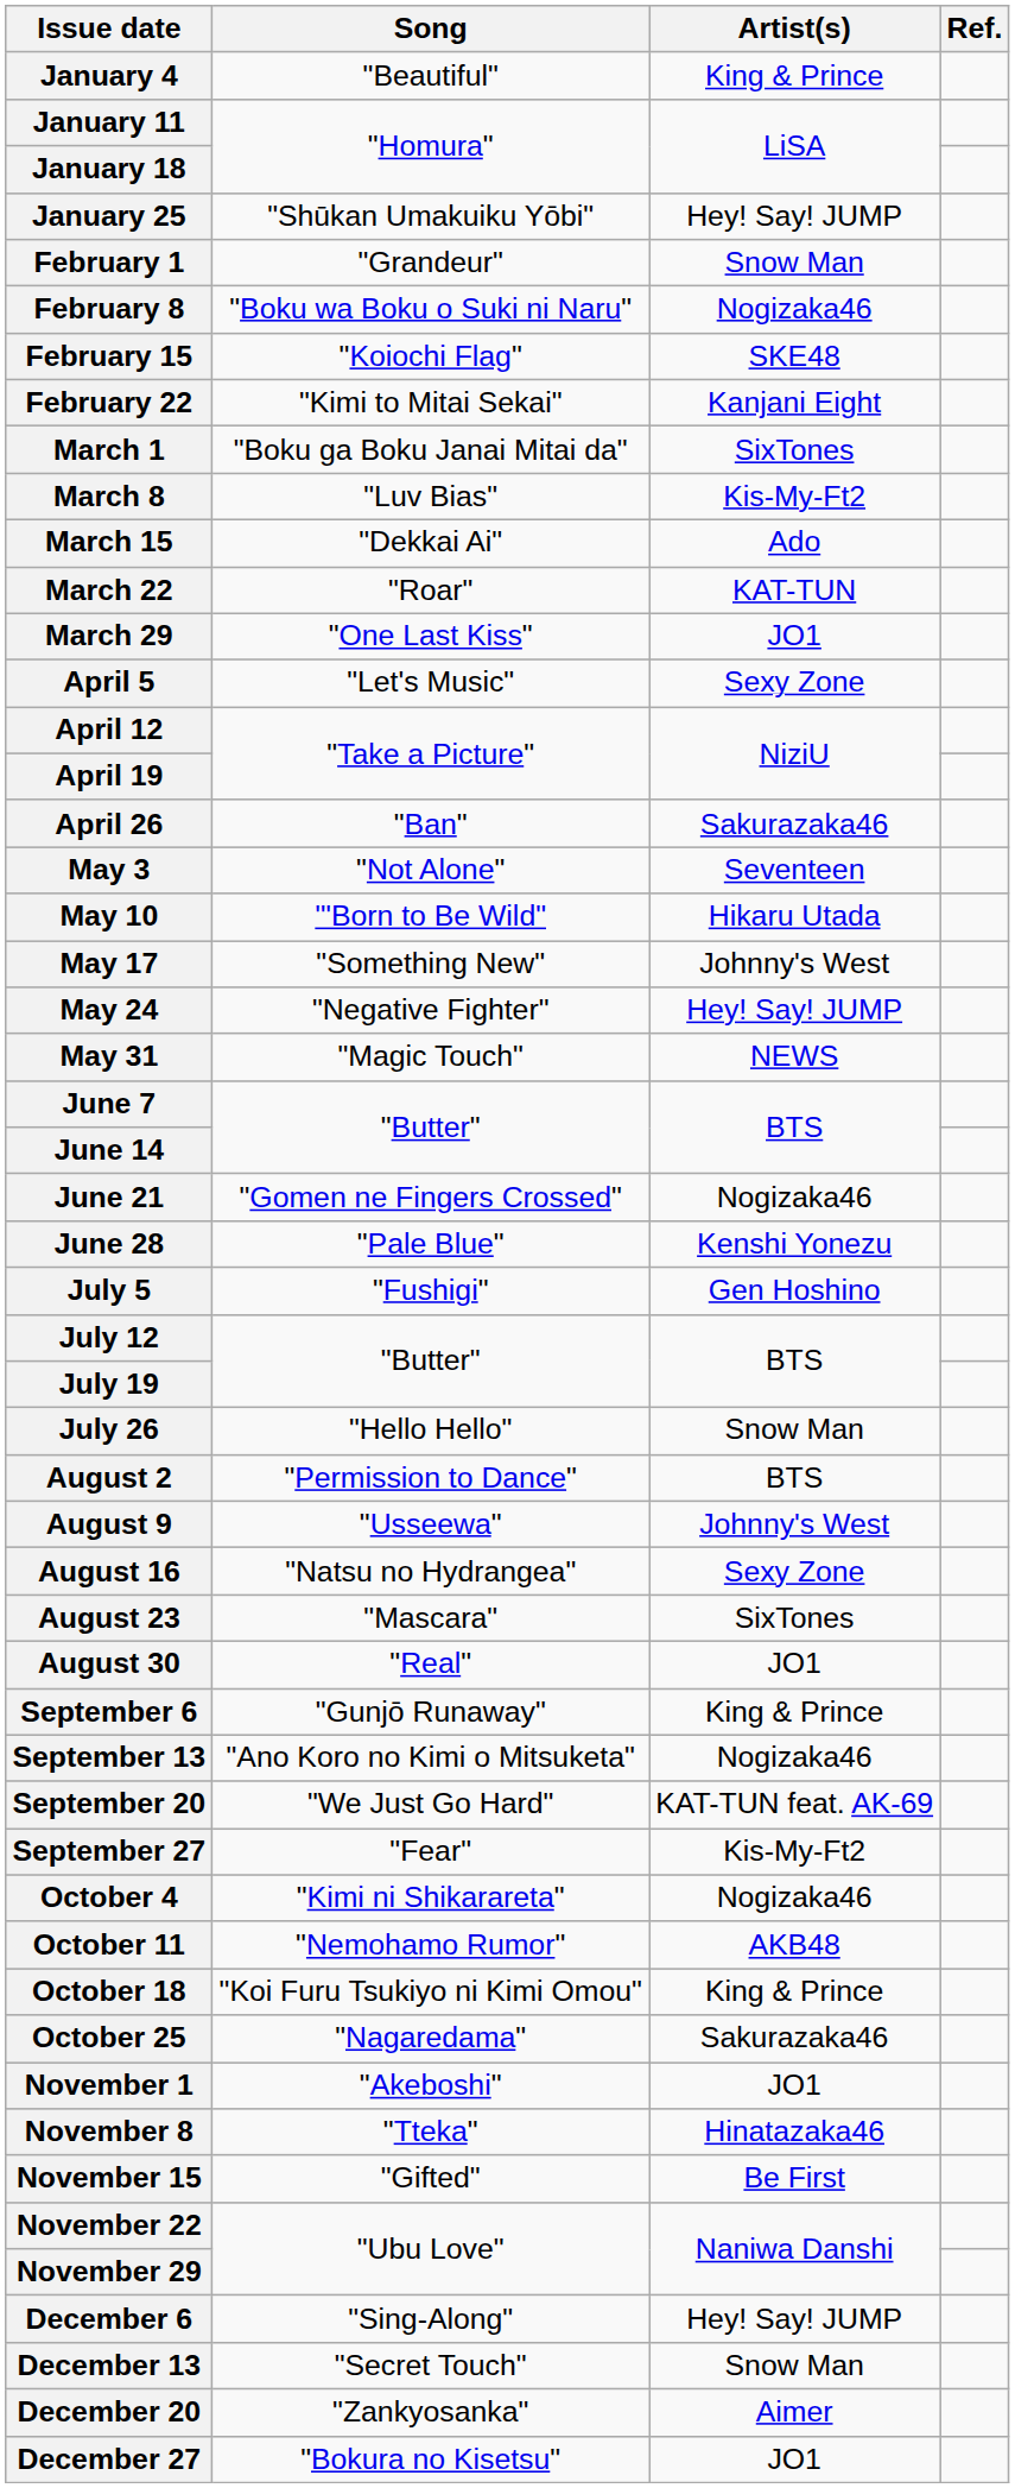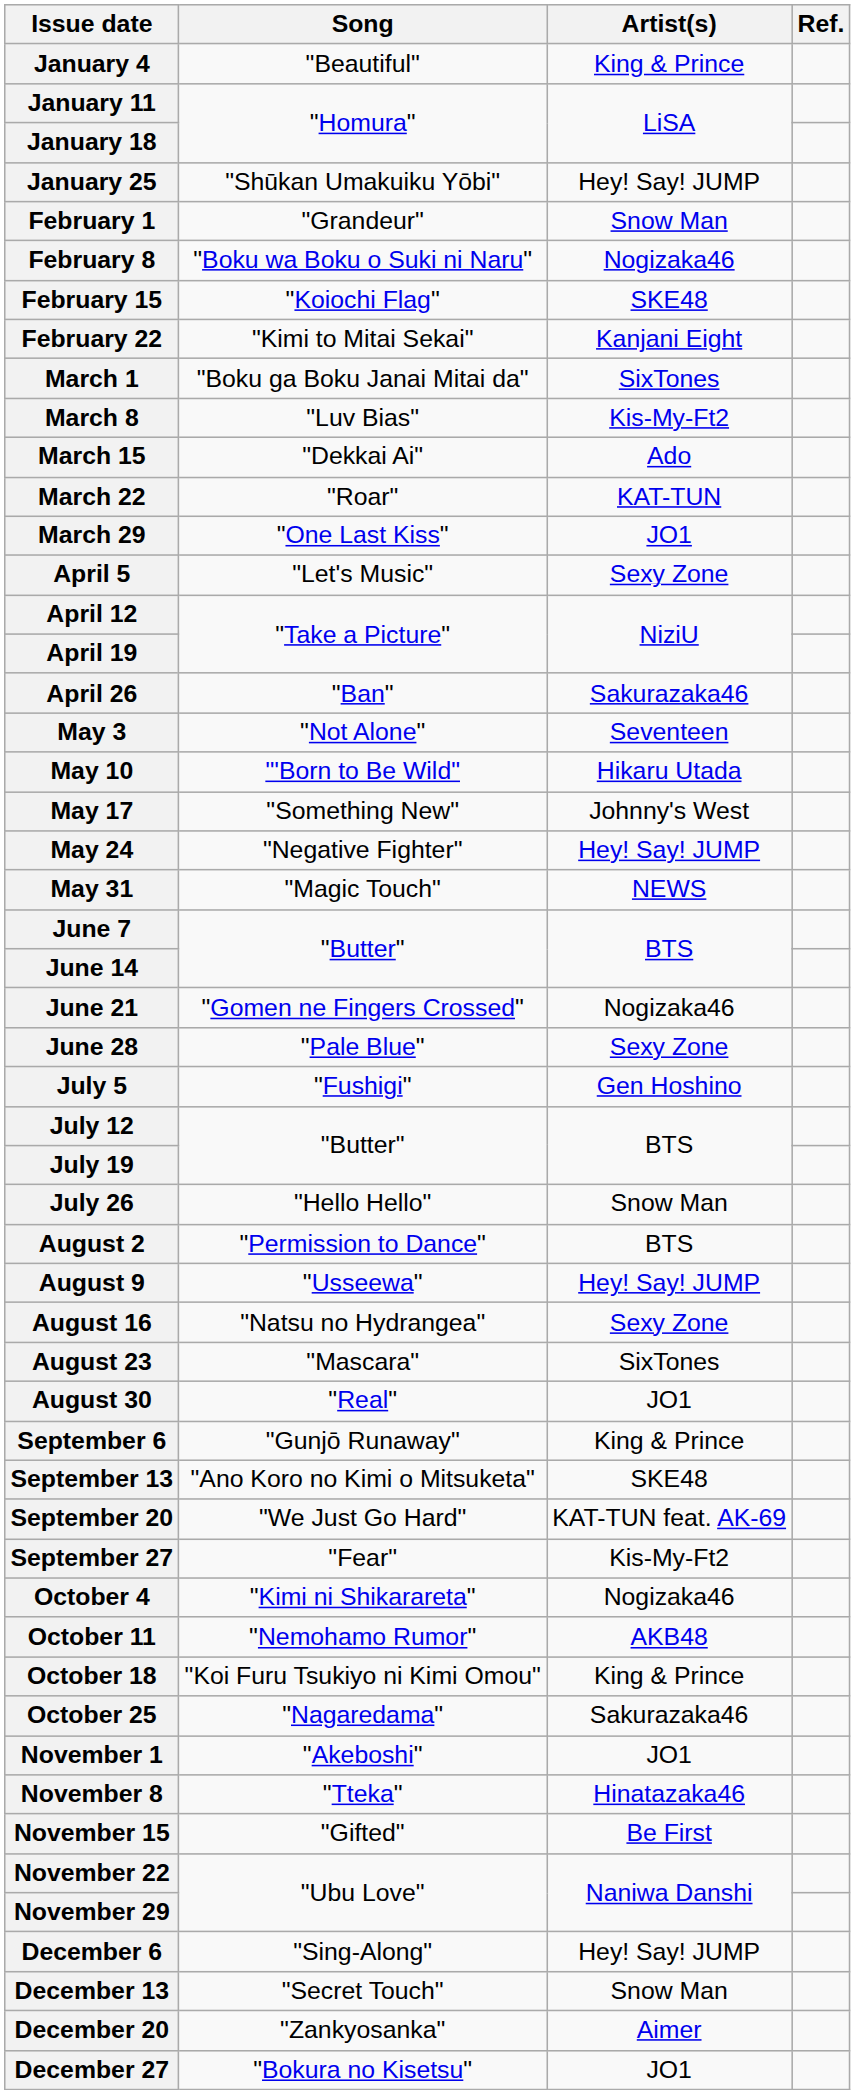June 28 | Artist(s): Kenshi Yonezu -> Sexy Zone
August 9 | Artist(s): Johnny's West -> Hey! Say! JUMP
September 13 | Artist(s): Nogizaka46 -> SKE48
